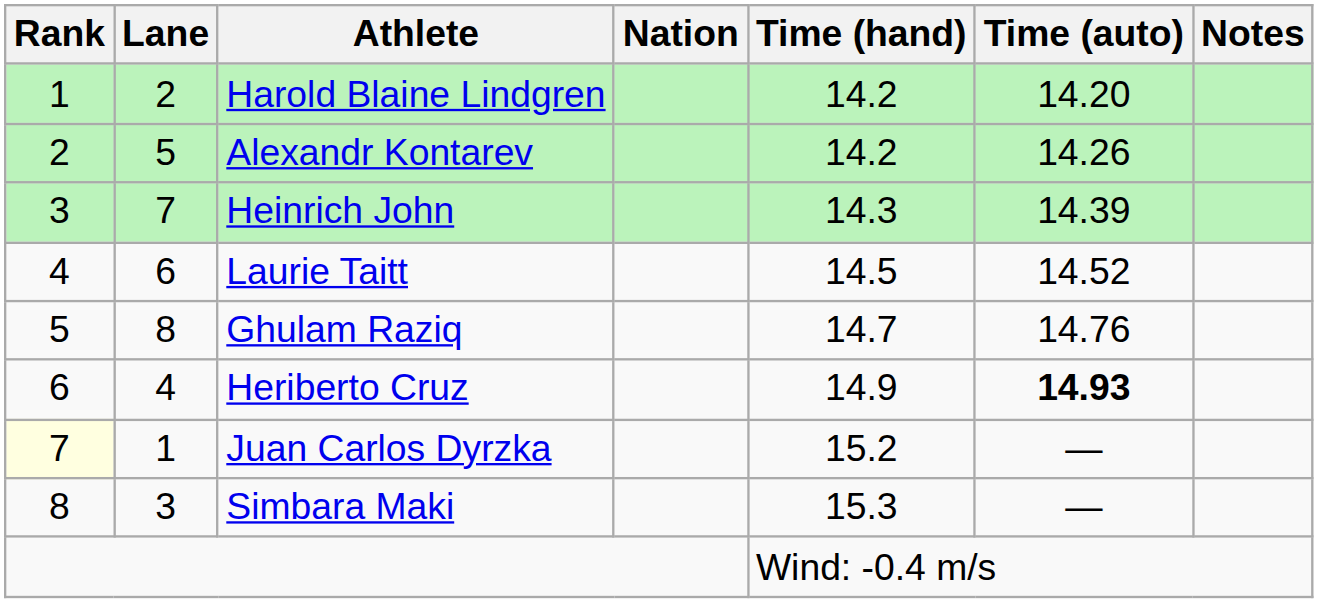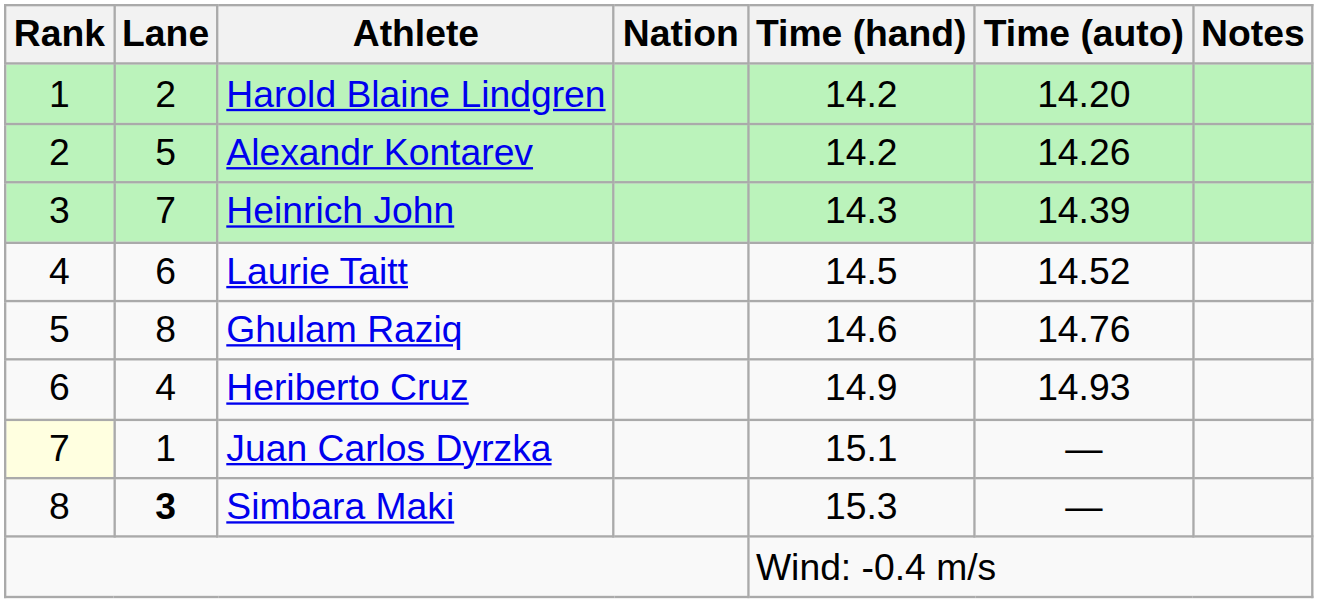Ghulam Raziq | Time (hand): 14.7 -> 14.6
Heriberto Cruz | Time (auto): bold -> normal
Juan Carlos Dyrzka | Time (hand): 15.2 -> 15.1
Simbara Maki | Lane: normal -> bold
